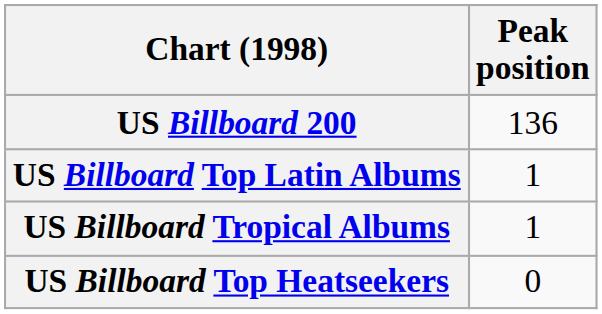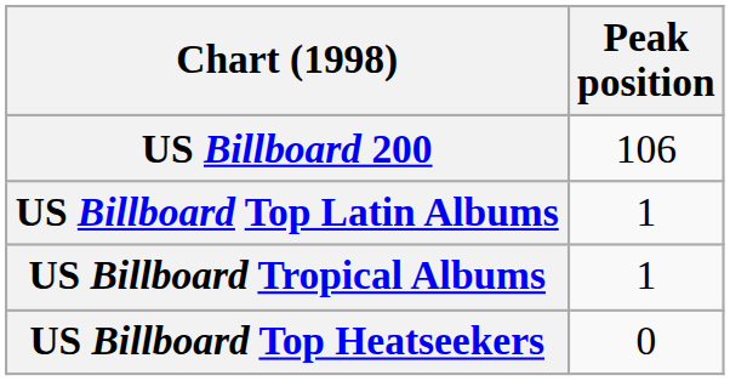US Billboard 200 | Peak position: 136 -> 106
